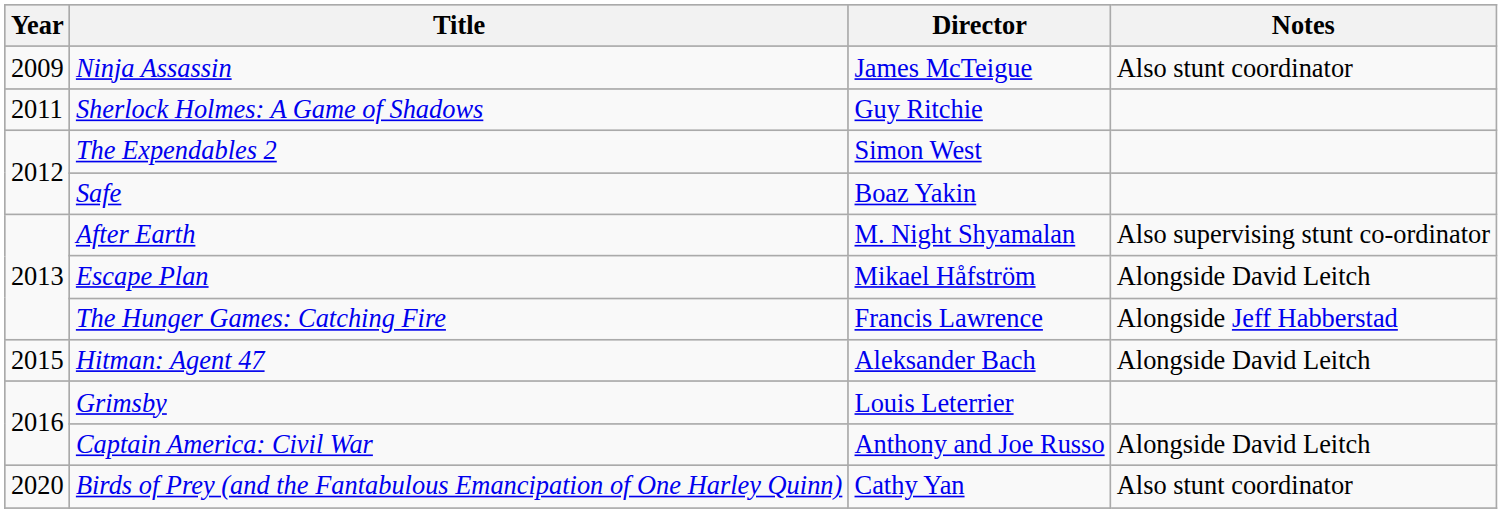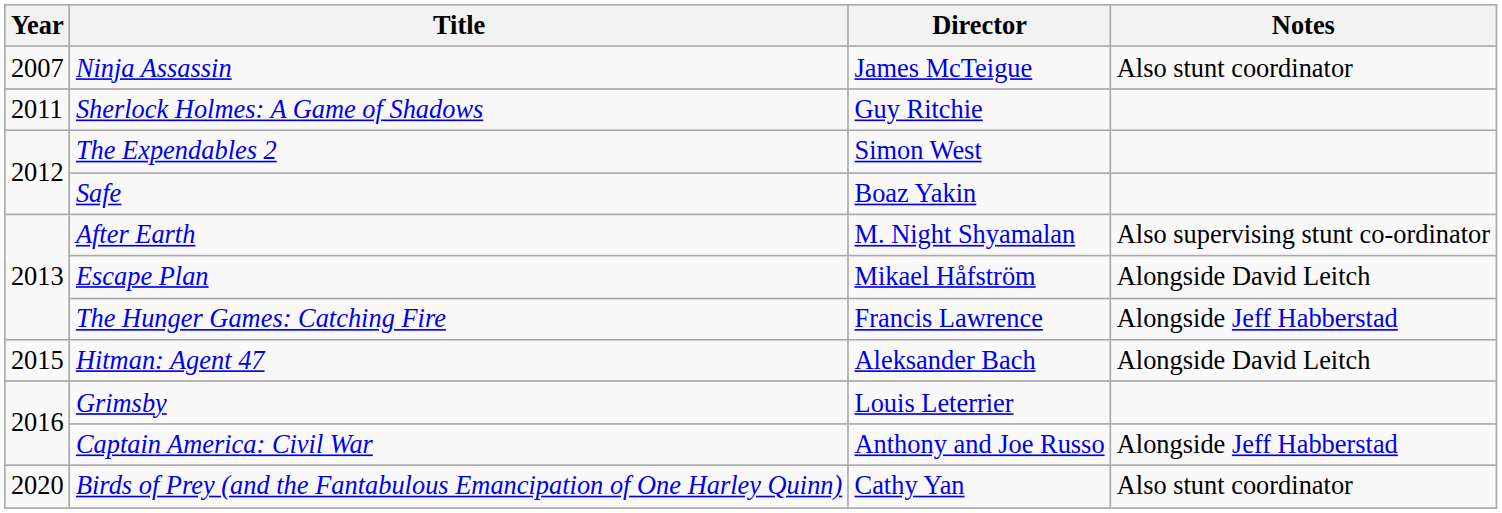Ninja Assassin | Year: 2009 -> 2007
Captain America: Civil War | Notes: Alongside David Leitch -> Alongside Jeff Habberstad
